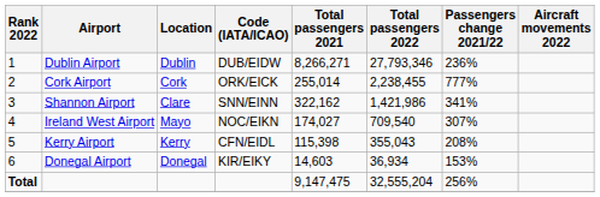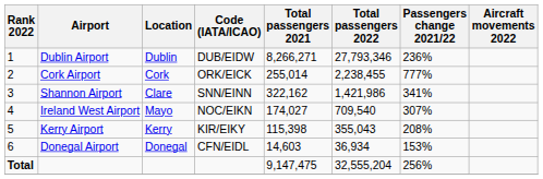Kerry Airport | Code (IATA/ICAO): CFN/EIDL -> KIR/EIKY
Donegal Airport | Code (IATA/ICAO): KIR/EIKY -> CFN/EIDL
